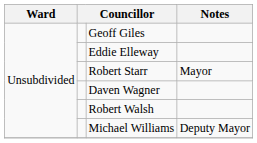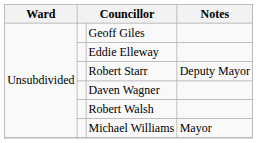Robert Starr | Notes: Mayor -> Deputy Mayor
Michael Williams | Notes: Deputy Mayor -> Mayor
